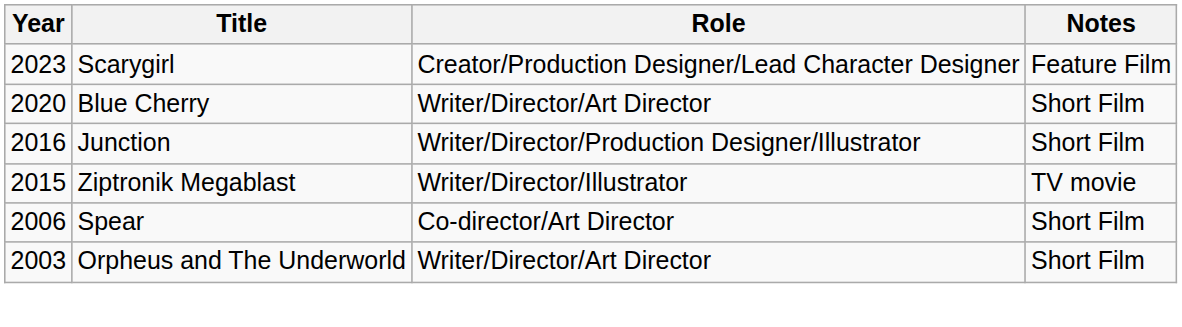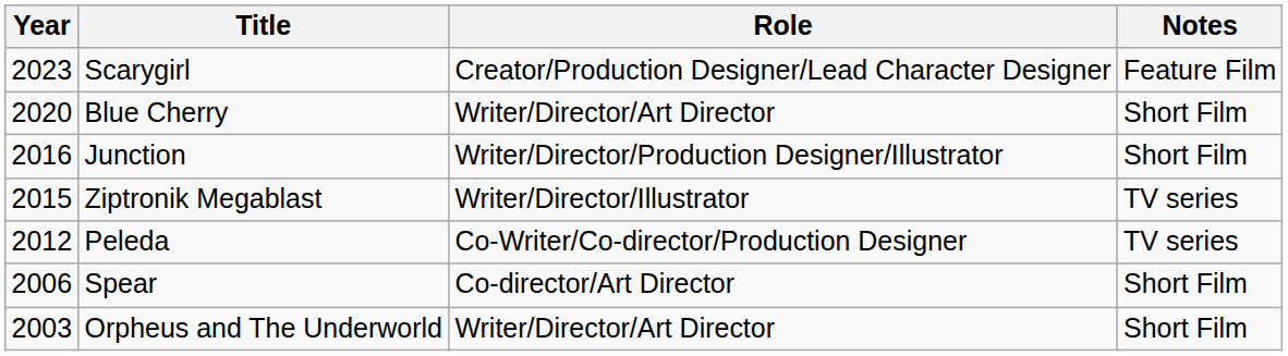Ziptronik Megablast | Notes: TV movie -> TV series
+ row: 2012 | Peleda | Co-Writer/Co-director/Production Designer | TV series
